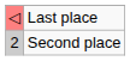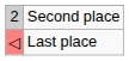rows swapped: Second place <-> Last place
